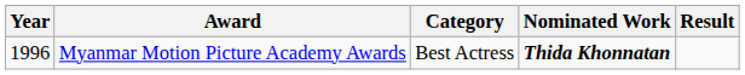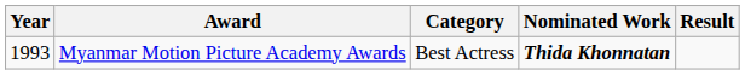Myanmar Motion Picture Academy Awards | Year: 1996 -> 1993
